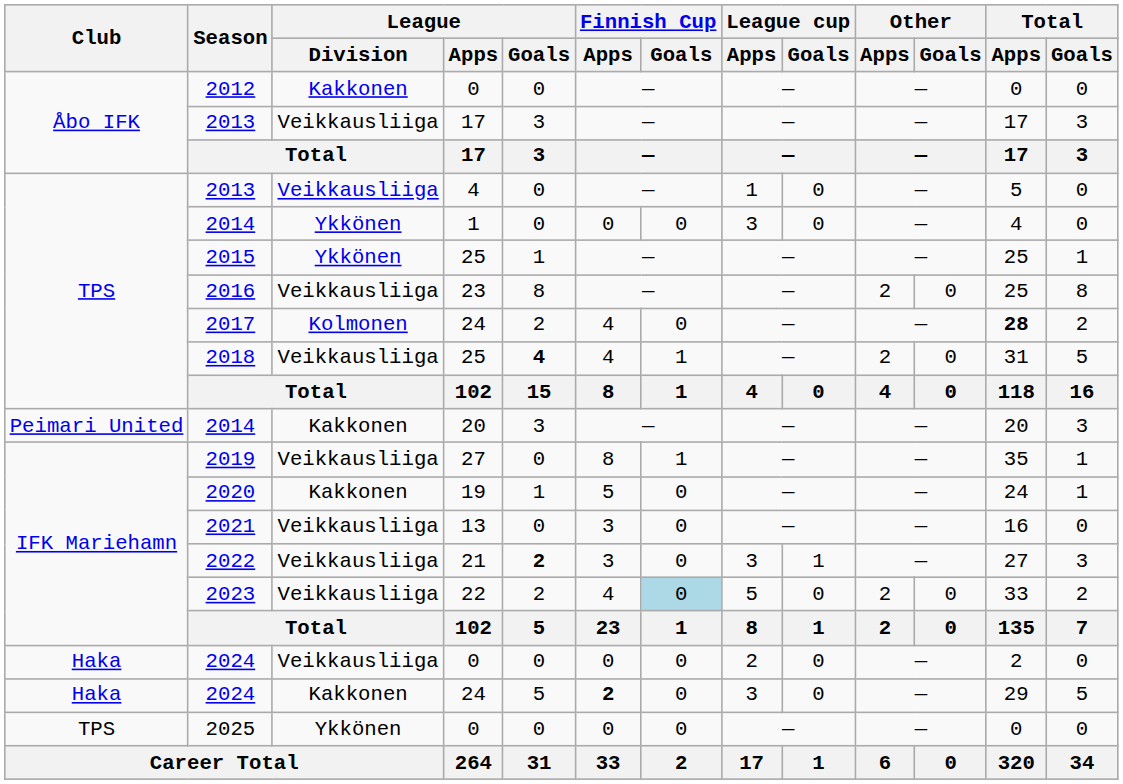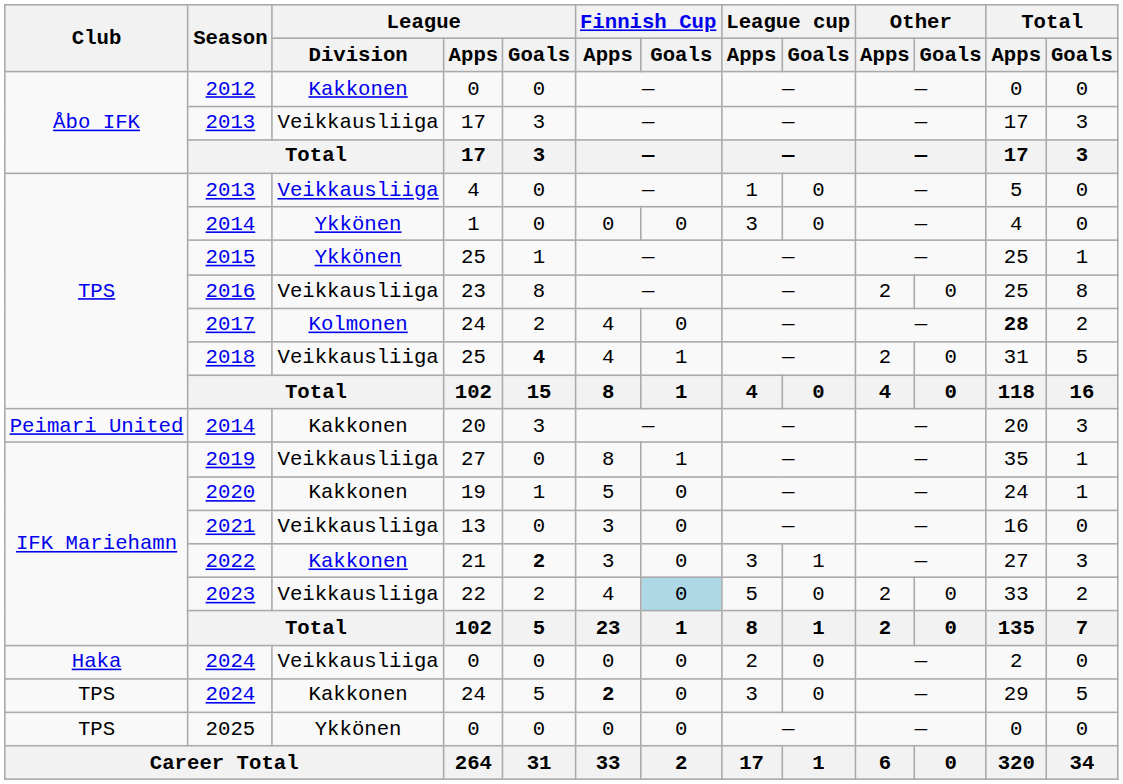2022 | League / Division: Veikkausliiga -> Kakkonen
2024 / 24 | Club: Haka -> TPS
